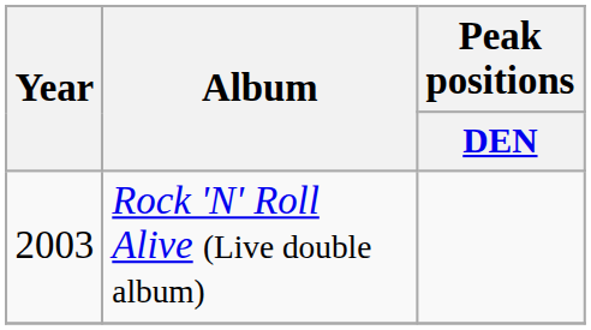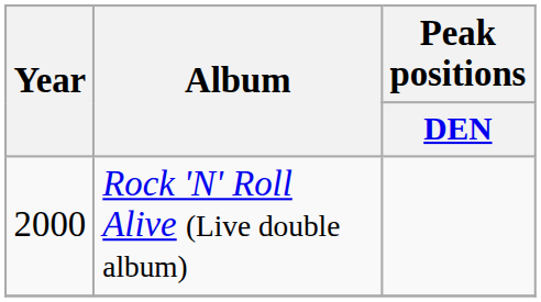Rock 'N' Roll Alive (Live double album) | Year: 2003 -> 2000
